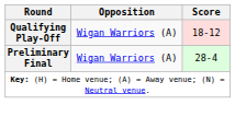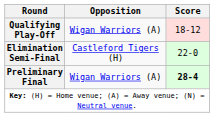+ row: Elimination Semi-Final | Castleford Tigers (H) | 22-0
Preliminary Final | Score: normal -> bold
